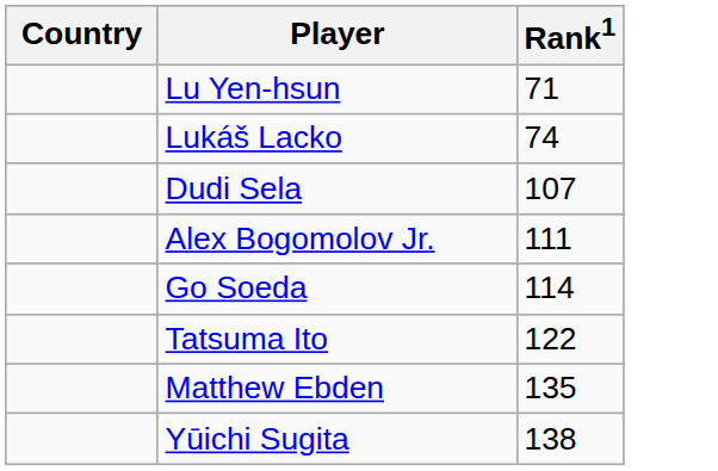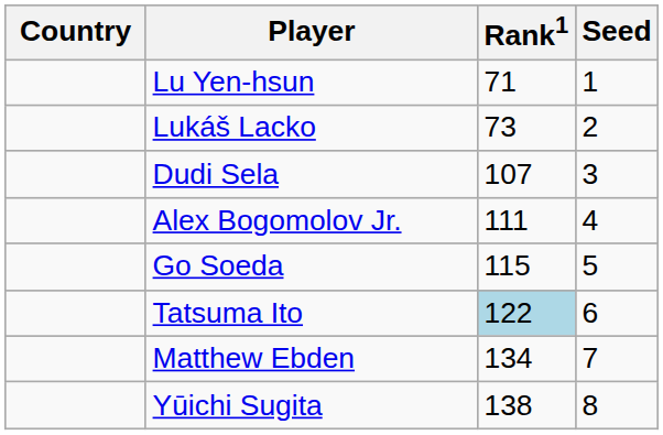+ column: Seed | 1 | 2 | 3 | 4 | 5 | 6 | 7 | 8
Lukáš Lacko | Rank1: 74 -> 73
Go Soeda | Rank1: 114 -> 115
Tatsuma Ito | Rank1: no background -> lightblue background
Matthew Ebden | Rank1: 135 -> 134
